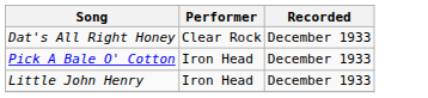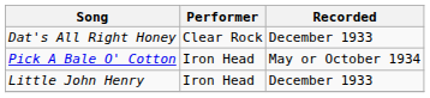Pick A Bale O' Cotton | Recorded: December 1933 -> May or October 1934
